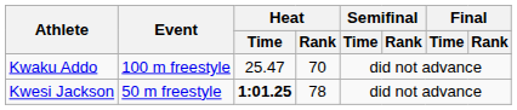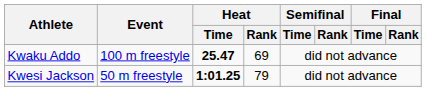Kwaku Addo | Heat / Time: normal -> bold
Kwaku Addo | Heat / Rank: 70 -> 69
Kwesi Jackson | Heat / Rank: 78 -> 79
